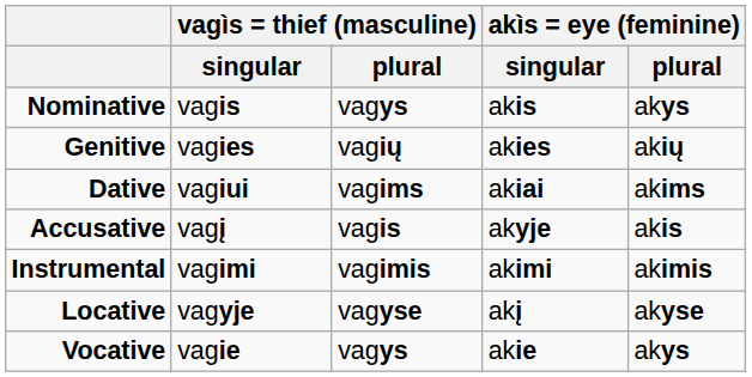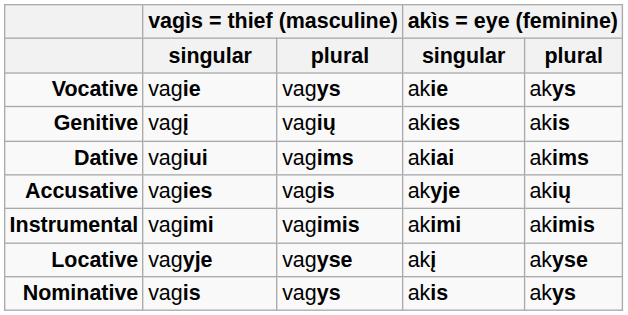rows swapped: Nominative <-> Vocative
Genitive | vagìs = thief (masculine) / singular: vagies -> vagį
Genitive | akìs = eye (feminine) / plural: akių -> akis
Accusative | vagìs = thief (masculine) / singular: vagį -> vagies
Accusative | akìs = eye (feminine) / plural: akis -> akių
